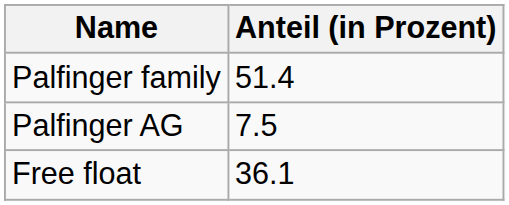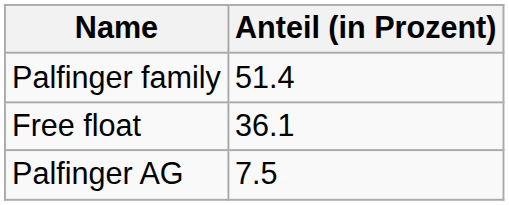rows swapped: Palfinger AG <-> Free float
